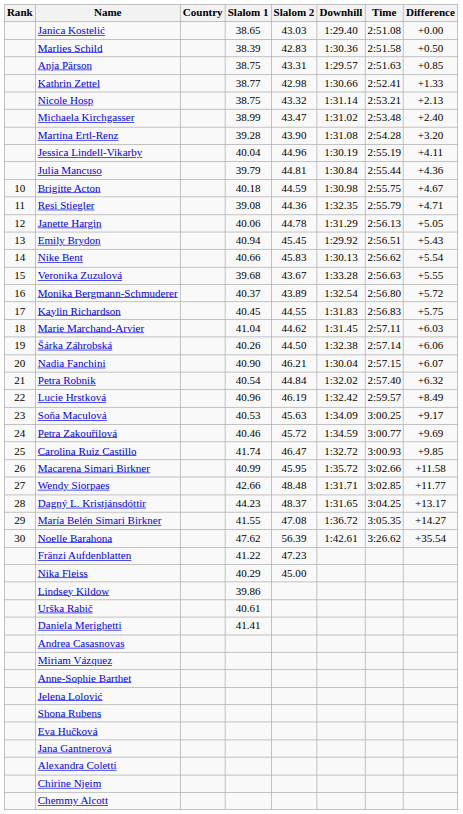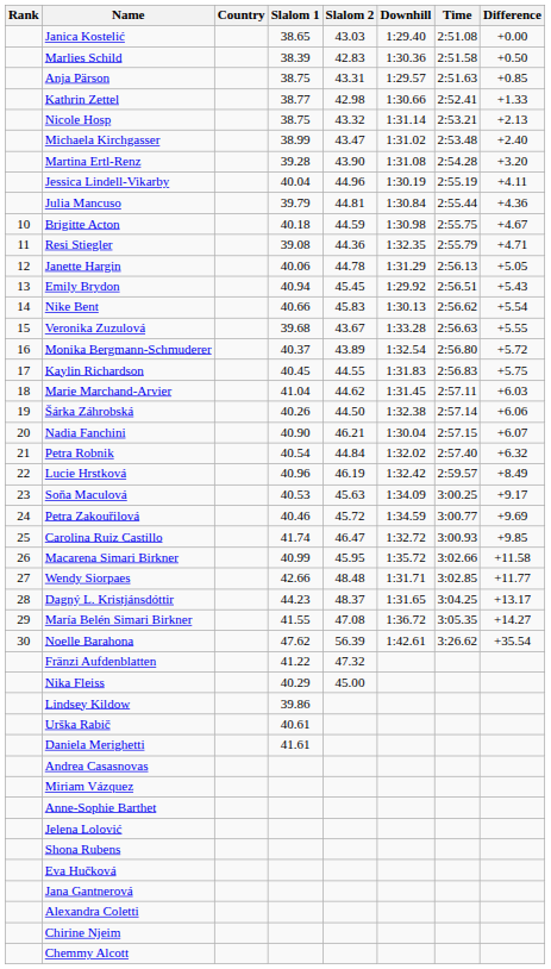Fränzi Aufdenblatten | Slalom 2: 47.23 -> 47.32
Daniela Merighetti | Slalom 1: 41.41 -> 41.61
